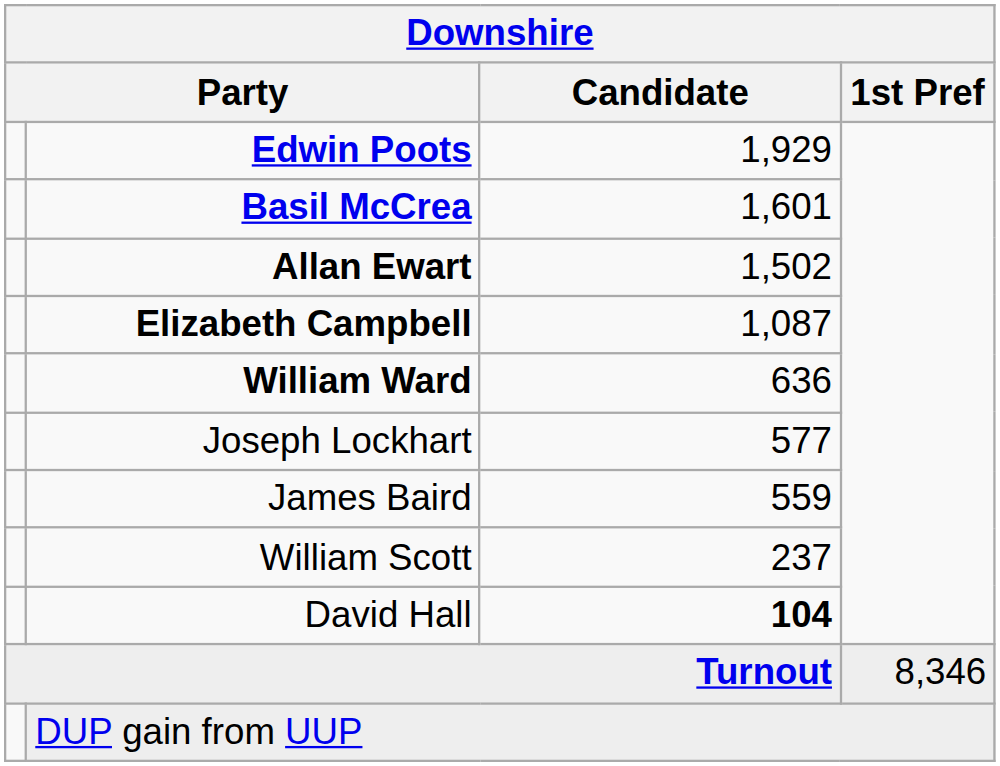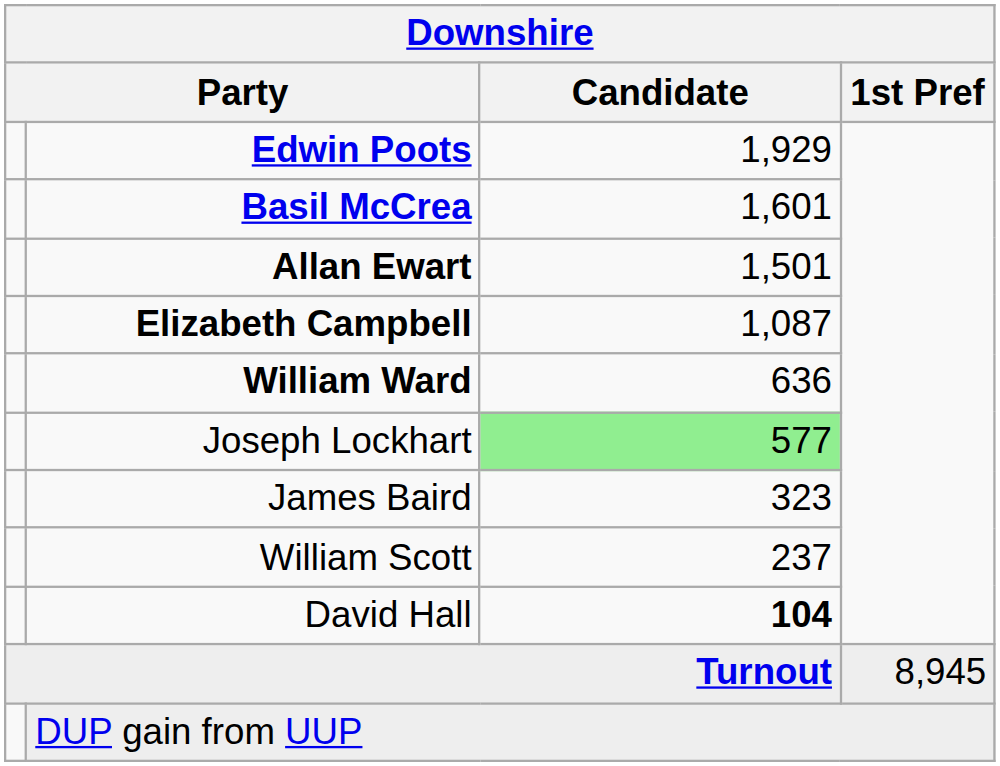Allan Ewart | Candidate: 1,502 -> 1,501
Joseph Lockhart | Candidate: no background -> lightgreen background
James Baird | Candidate: 559 -> 323
Turnout | 1st Pref: 8,346 -> 8,945
